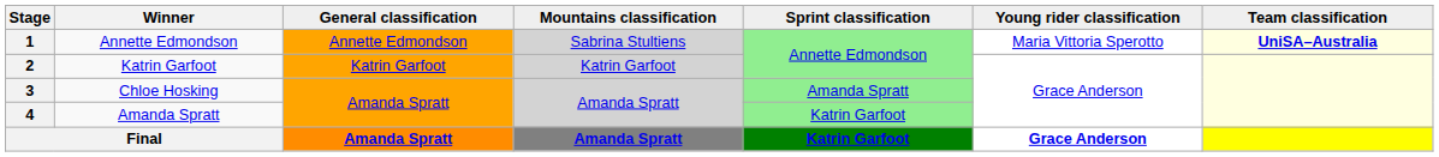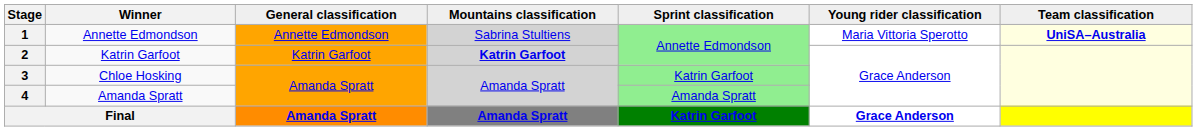2 | Mountains classification: normal -> bold
3 | Sprint classification: Amanda Spratt -> Katrin Garfoot
4 | Sprint classification: Katrin Garfoot -> Amanda Spratt
